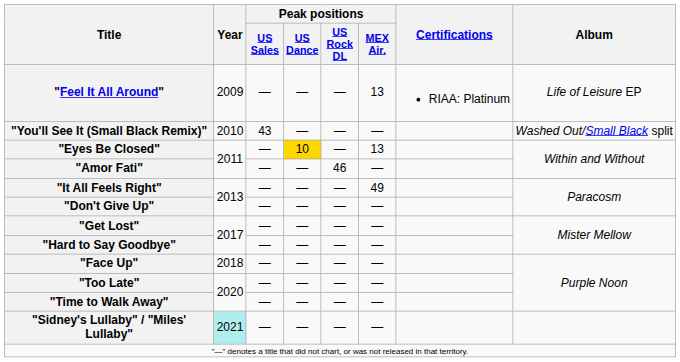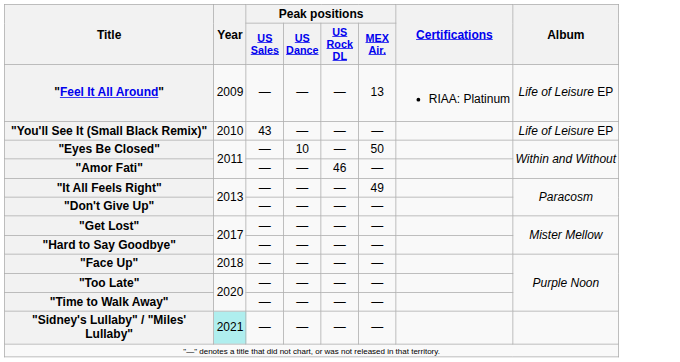"You'll See It (Small Black Remix)" | Album: Washed Out/Small Black split -> Life of Leisure EP
"Eyes Be Closed" | Peak positions / US Dance: gold background -> no background
"Eyes Be Closed" | Peak positions / MEX Air.: 13 -> 50
